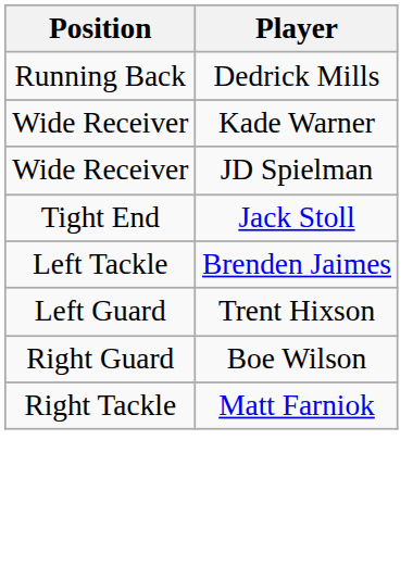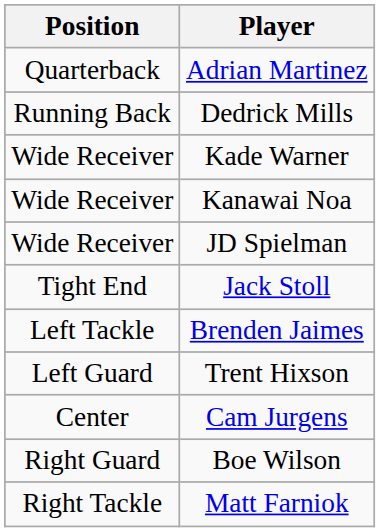+ row: Quarterback | Adrian Martinez
+ row: Wide Receiver | Kanawai Noa
+ row: Center | Cam Jurgens
